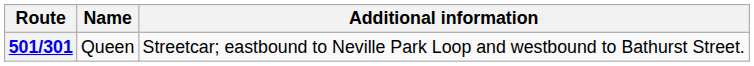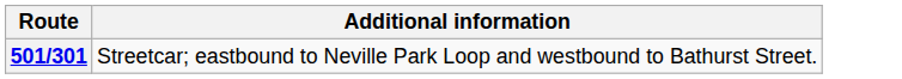- column: Name | Queen
